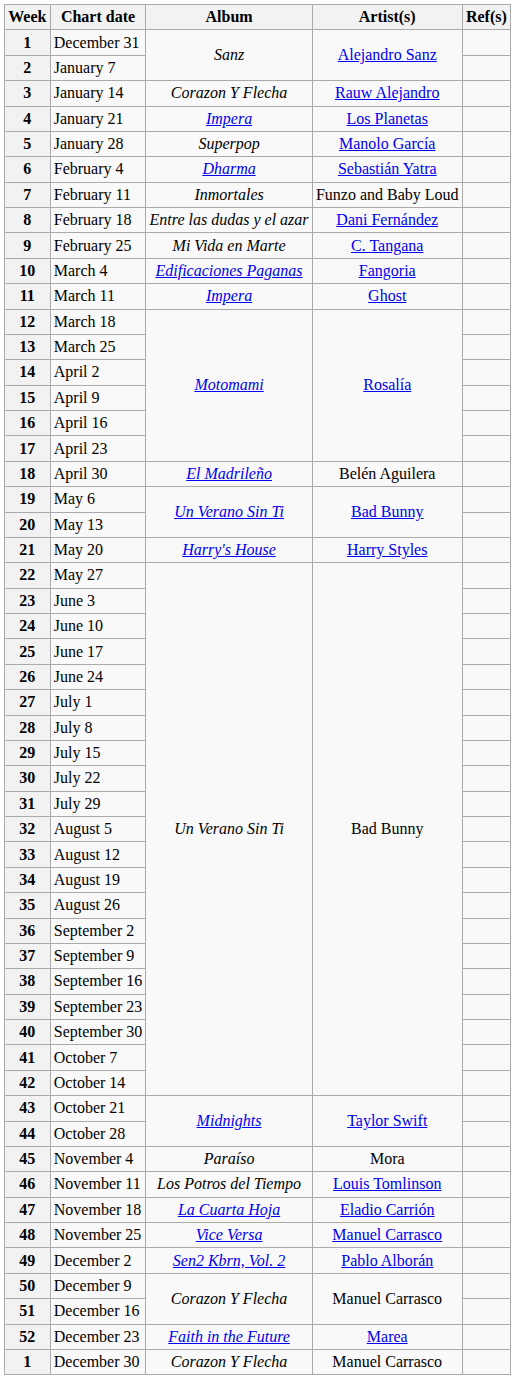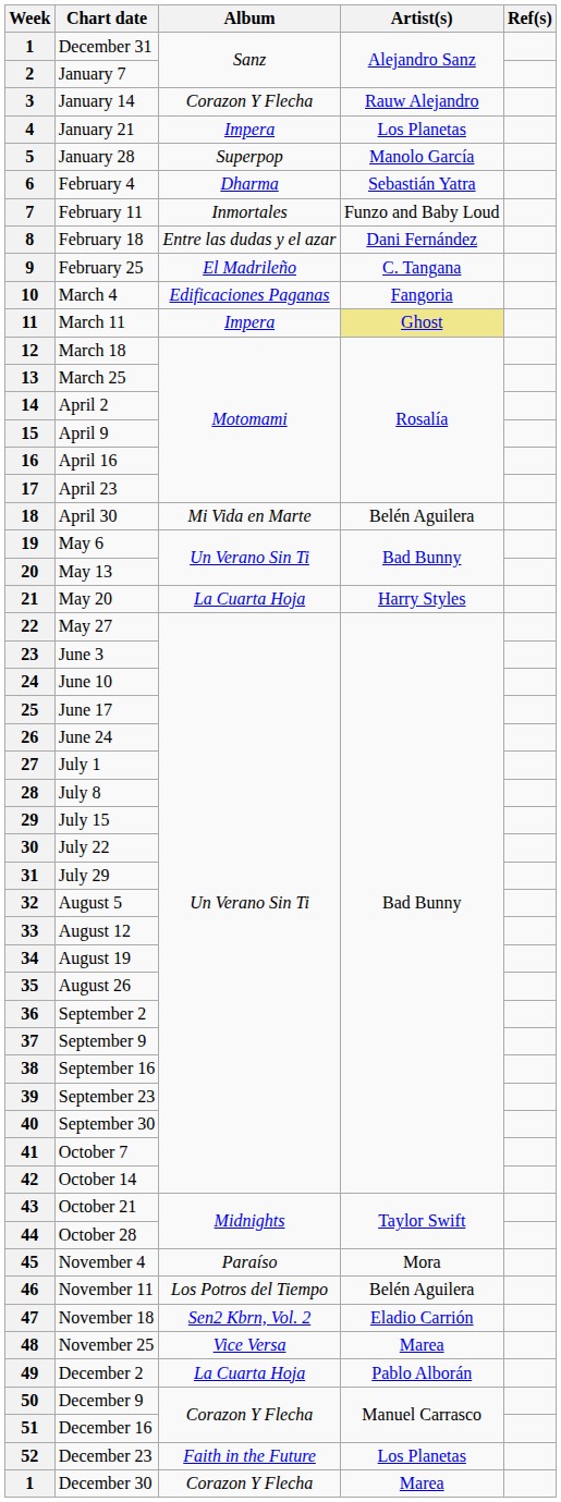9 | Album: Mi Vida en Marte -> El Madrileño
11 | Artist(s): no background -> khaki background
18 | Album: El Madrileño -> Mi Vida en Marte
21 | Album: Harry's House -> La Cuarta Hoja
46 | Artist(s): Louis Tomlinson -> Belén Aguilera
47 | Album: La Cuarta Hoja -> Sen2 Kbrn, Vol. 2
48 | Artist(s): Manuel Carrasco -> Marea
49 | Album: Sen2 Kbrn, Vol. 2 -> La Cuarta Hoja
52 | Artist(s): Marea -> Los Planetas
1 / December 30 | Artist(s): Manuel Carrasco -> Marea
